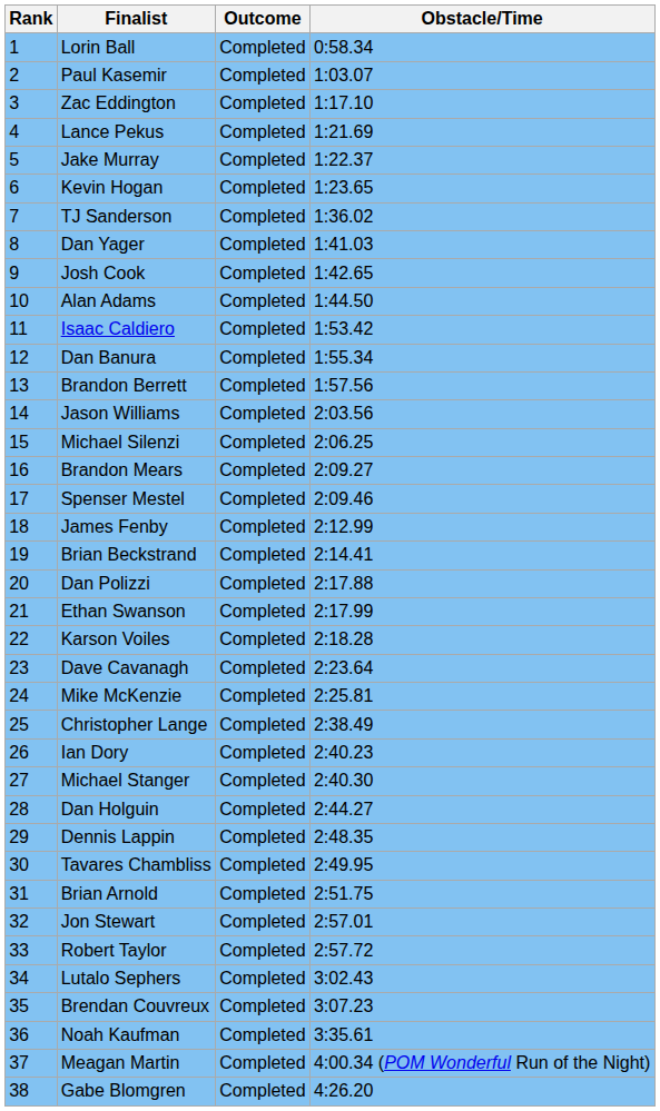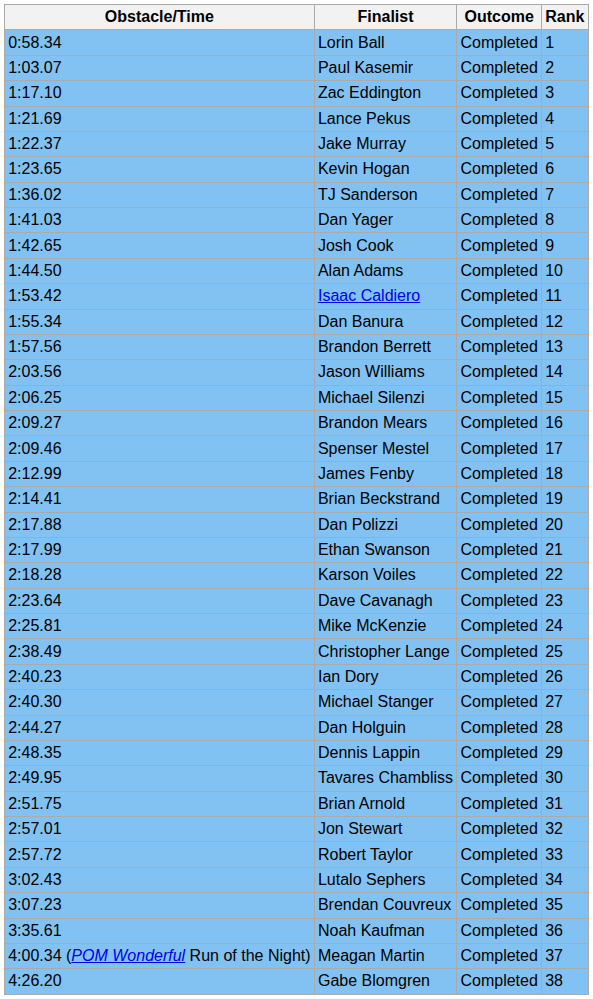columns swapped: Rank <-> Obstacle/Time
